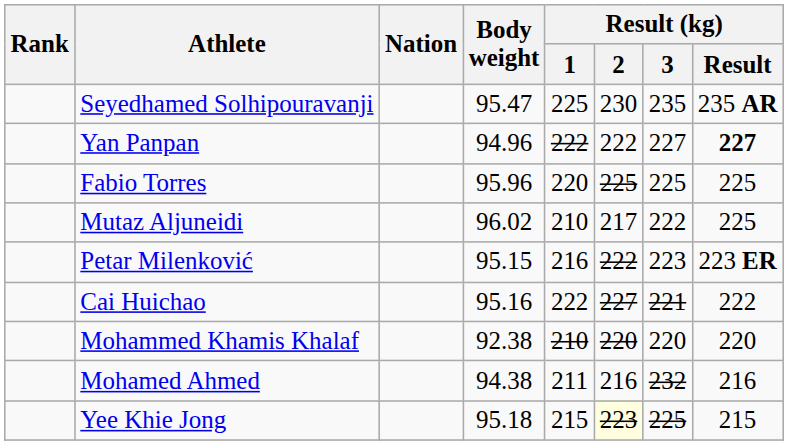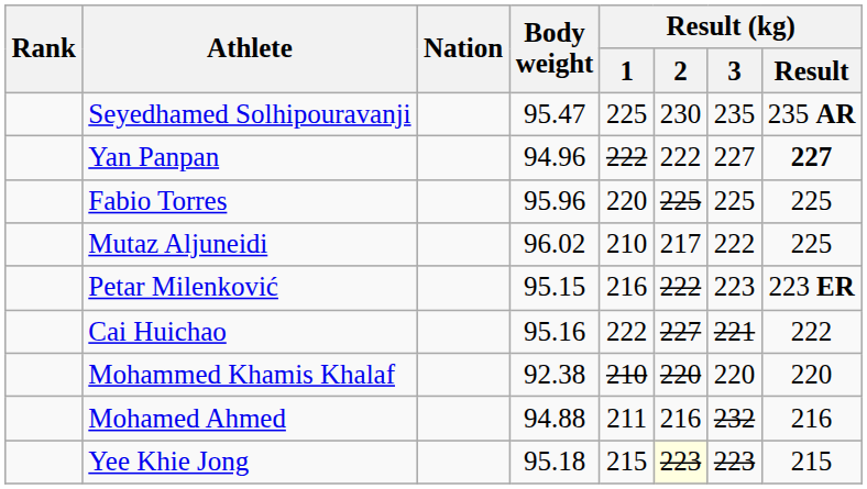Mohamed Ahmed | Body weight: 94.38 -> 94.88
Yee Khie Jong | Result (kg) / 3: 225 -> 223
